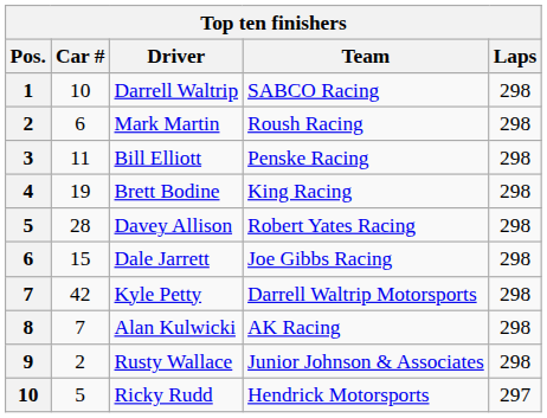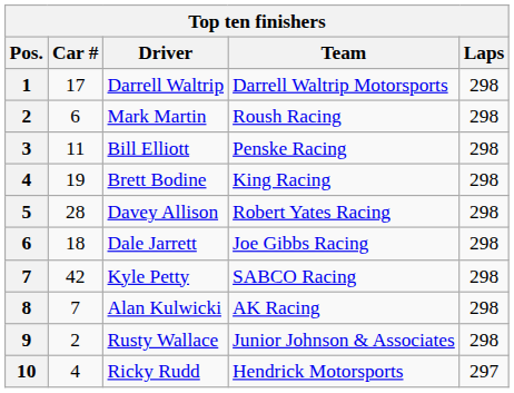Darrell Waltrip | Car #: 10 -> 17
Darrell Waltrip | Team: SABCO Racing -> Darrell Waltrip Motorsports
Dale Jarrett | Car #: 15 -> 18
Kyle Petty | Team: Darrell Waltrip Motorsports -> SABCO Racing
Ricky Rudd | Car #: 5 -> 4
